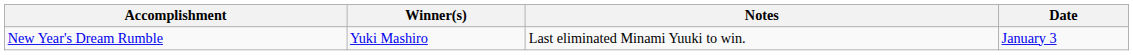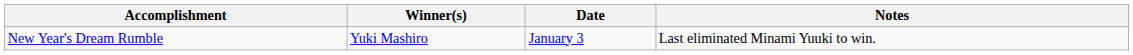columns swapped: Date <-> Notes
